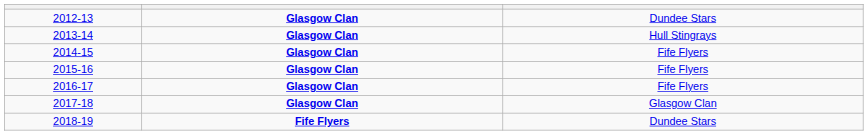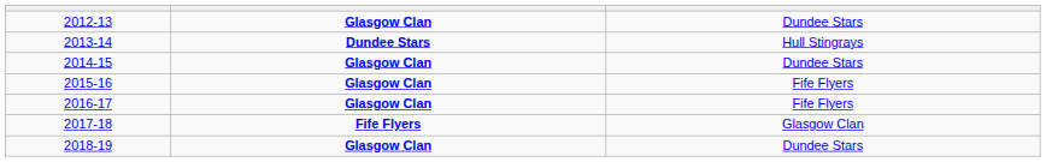2013-14 | column 2: Glasgow Clan -> Dundee Stars
2014-15 | column 3: Fife Flyers -> Dundee Stars
2017-18 | column 2: Glasgow Clan -> Fife Flyers
2018-19 | column 2: Fife Flyers -> Glasgow Clan
